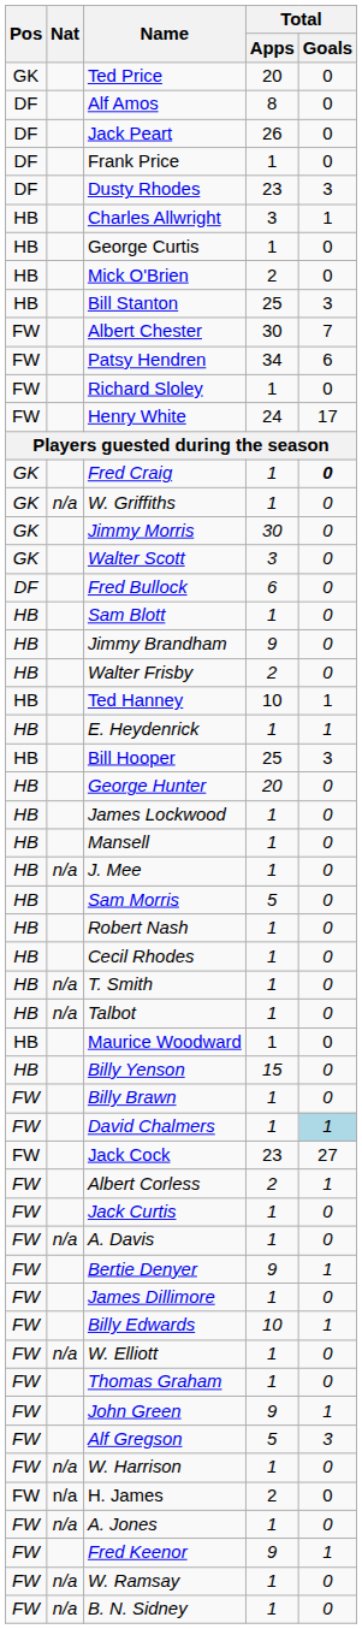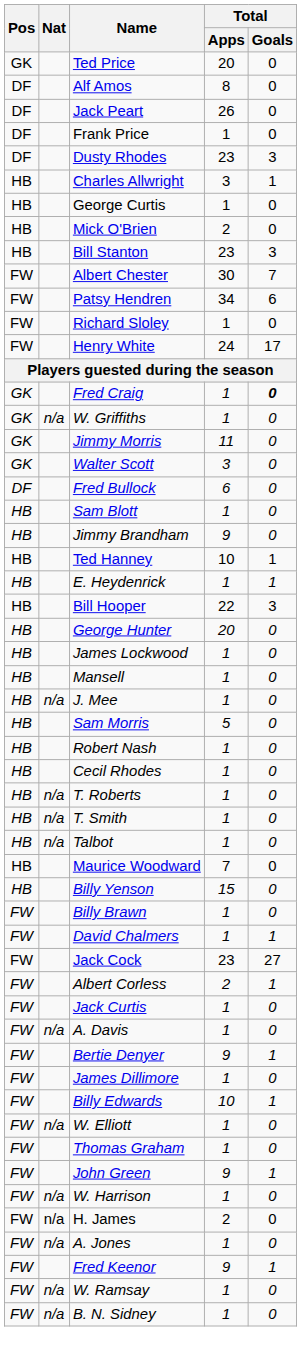Bill Stanton | Total / Apps: 25 -> 23
Jimmy Morris | Total / Apps: 30 -> 11
- row: HB | Walter Frisby | 2 | 0
Bill Hooper | Total / Apps: 25 -> 22
+ row: HB | n/a | T. Roberts | 1 | 0
Maurice Woodward | Total / Apps: 1 -> 7
David Chalmers | Total / Goals: lightblue background -> no background
- row: FW | Alf Gregson | 5 | 3
